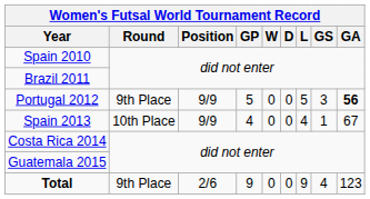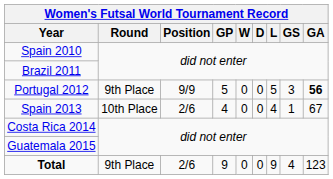Spain 2013 | Position: 9/9 -> 2/6
